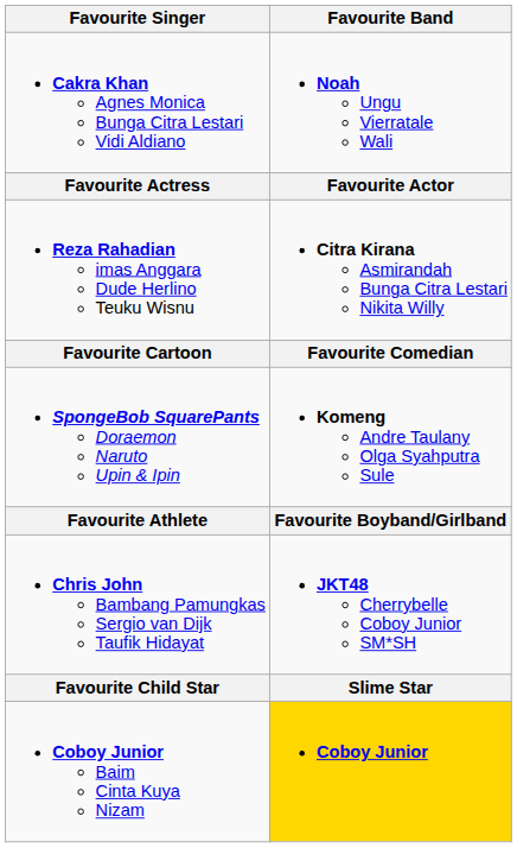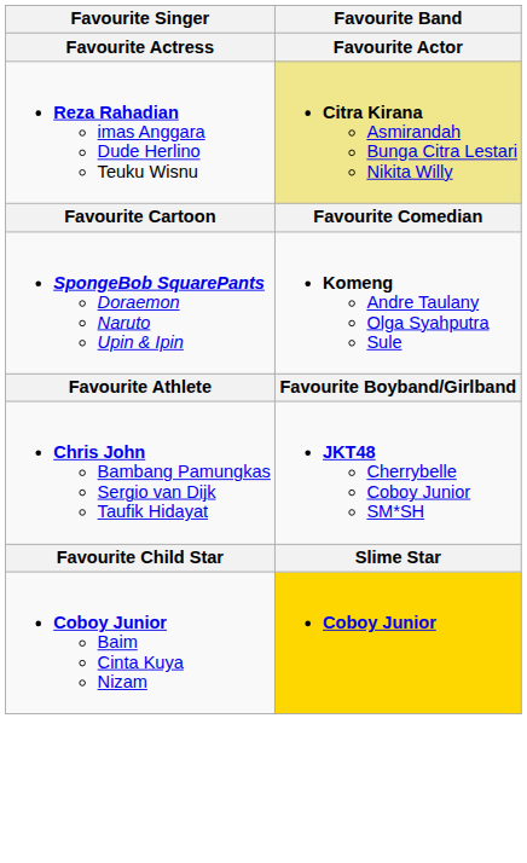- row: Cakra Khan Agnes Monica Bunga Citra Lestari Vidi Aldiano | Noah Ungu Vierratale Wali
Reza Rahadian imas Anggara Dude Herlino Teuku Wisnu | Favourite Band: no background -> khaki background
